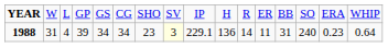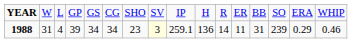1988 | column 9: 229.1 -> 259.1
1988 | column 14: 240 -> 239
1988 | column 15: 0.23 -> 0.29
1988 | column 16: 0.64 -> 0.46
